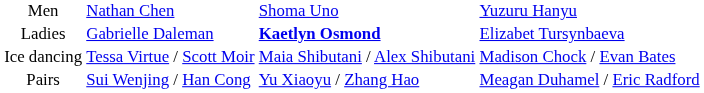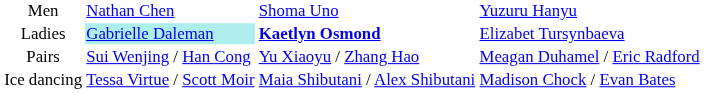Ladies | column 2: no background -> paleturquoise background
rows swapped: Pairs <-> Ice dancing
